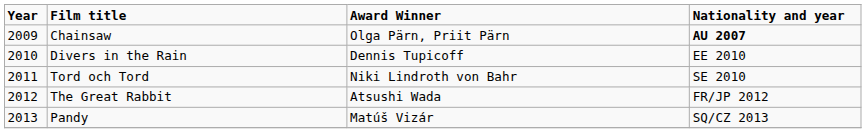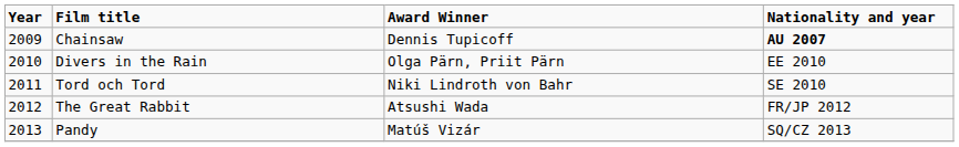Chainsaw | Award Winner: Olga Pärn, Priit Pärn -> Dennis Tupicoff
Divers in the Rain | Award Winner: Dennis Tupicoff -> Olga Pärn, Priit Pärn
